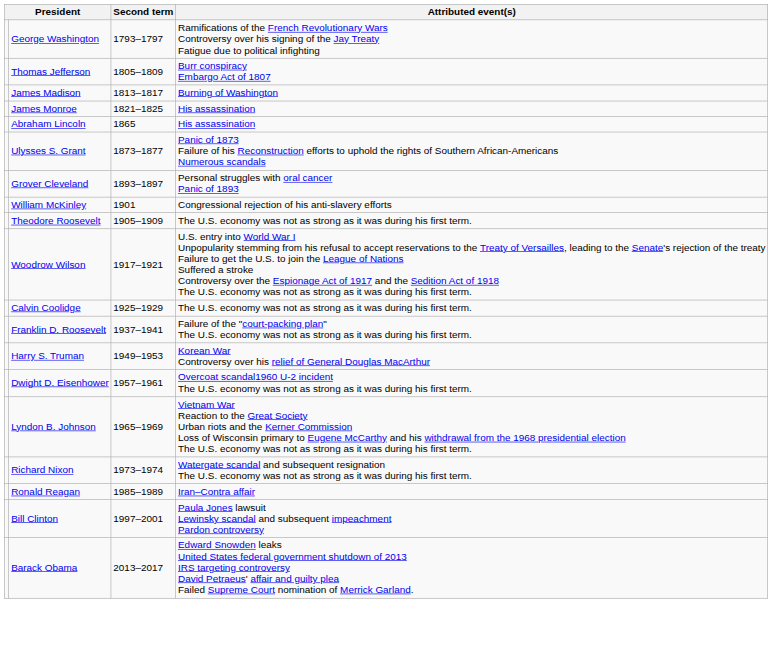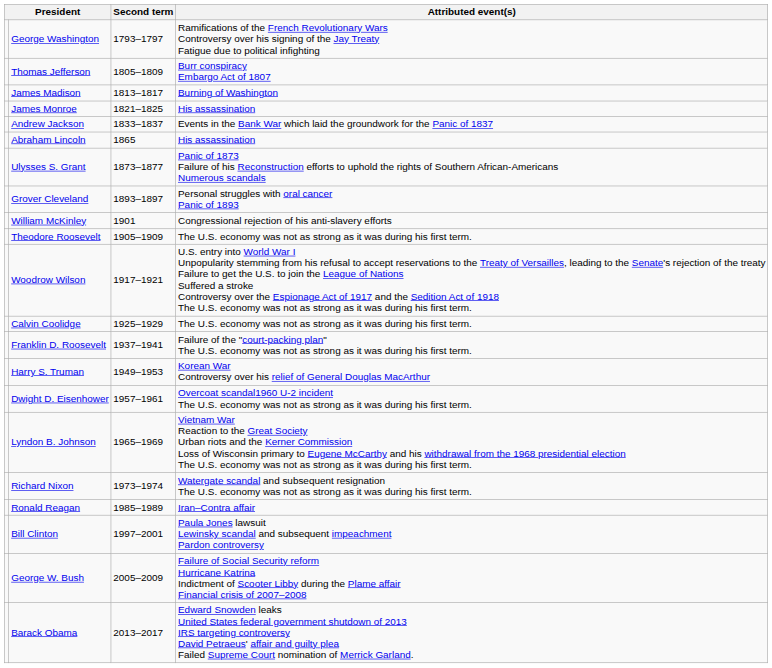+ row: Andrew Jackson | 1833–1837 | Events in the Bank War which laid the groundwork for the Panic of 1837
+ row: George W. Bush | 2005–2009 | Failure of Social Security reform Hurricane Katrina Indictment of Scooter Libby during the Plame affair Financial crisis of 2007–2008
